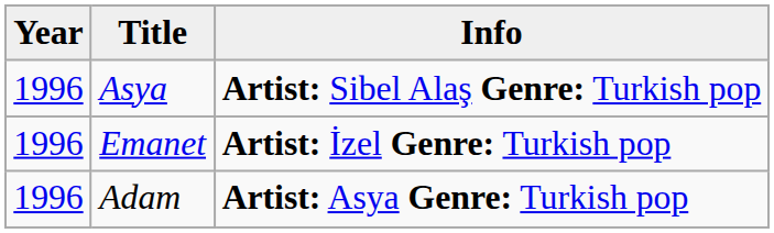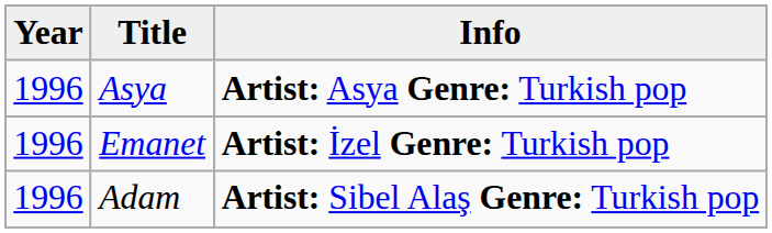Asya | Info: Artist: Sibel Alaş Genre: Turkish pop -> Artist: Asya Genre: Turkish pop
Adam | Info: Artist: Asya Genre: Turkish pop -> Artist: Sibel Alaş Genre: Turkish pop
